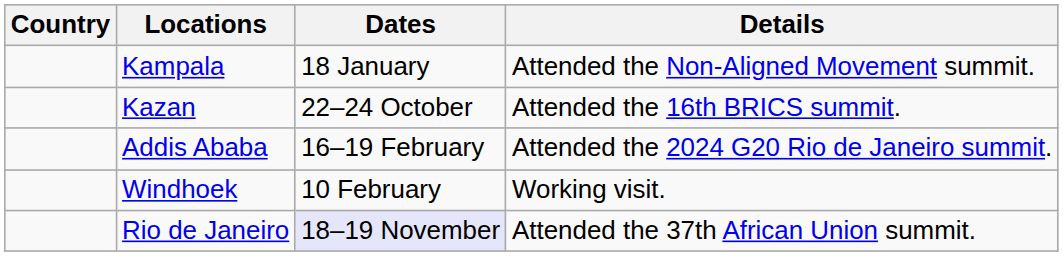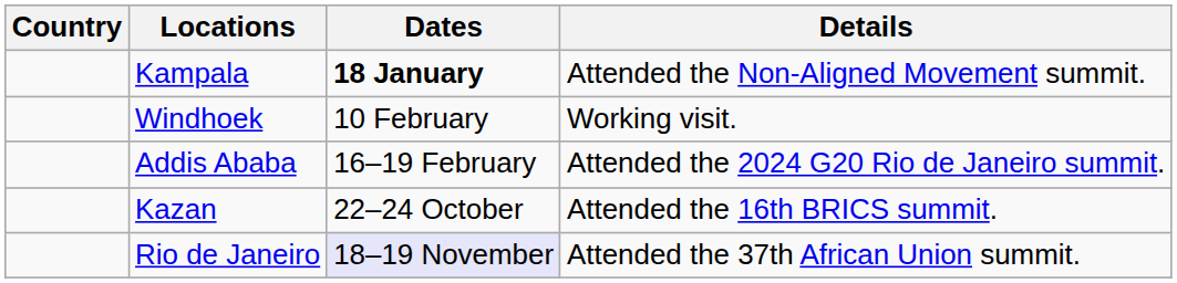Kampala | Dates: normal -> bold
rows swapped: Windhoek <-> Kazan
